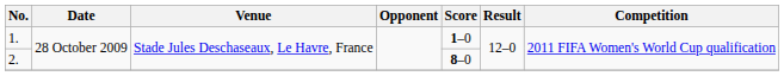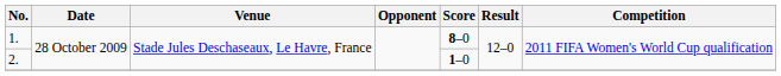1. | Score: 1–0 -> 8–0
2. | Score: 8–0 -> 1–0
